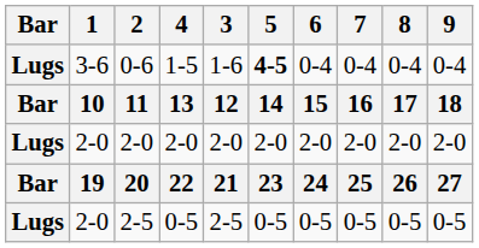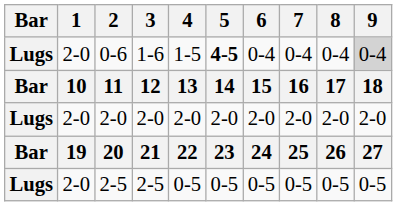columns swapped: 3 <-> 4
0-6 | 1: 3-6 -> 2-0
0-6 | 9: no background -> lightgrey background
